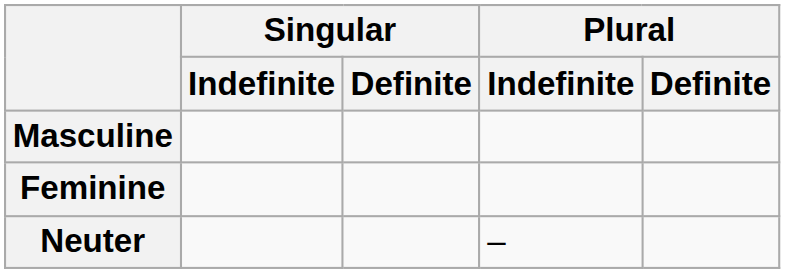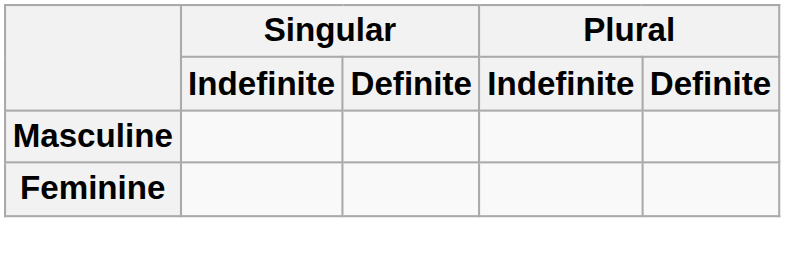- row: Neuter | –
